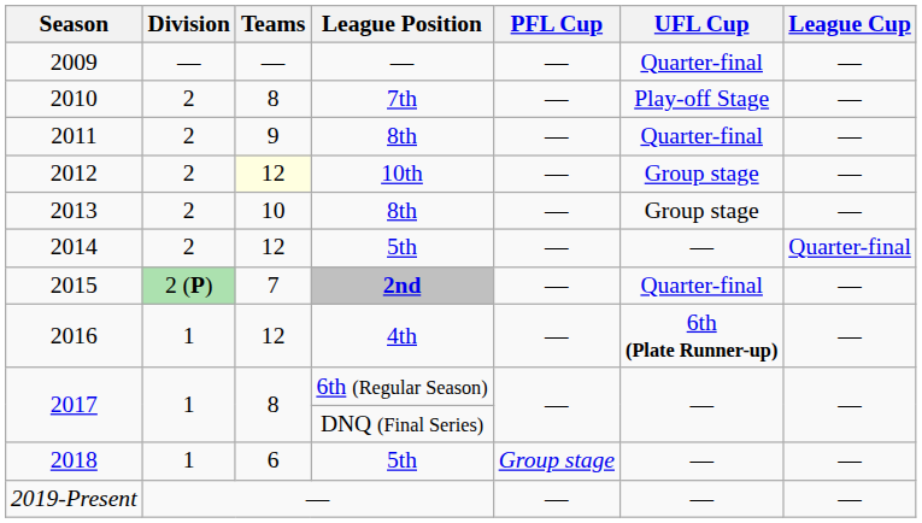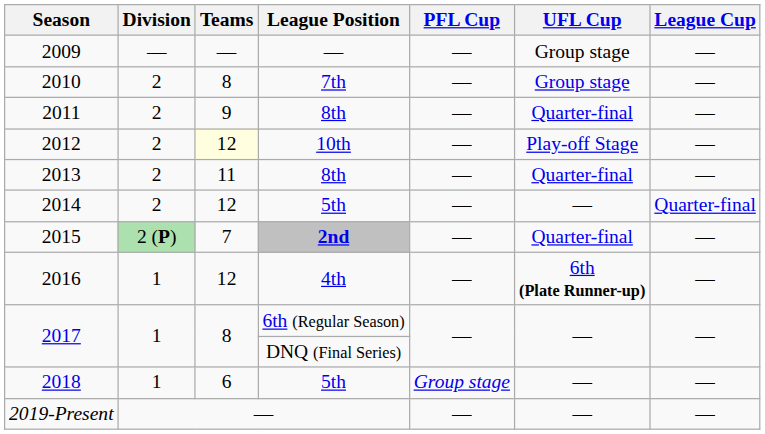2009 | UFL Cup: Quarter-final -> Group stage
2010 | UFL Cup: Play-off Stage -> Group stage
2012 | UFL Cup: Group stage -> Play-off Stage
2013 | Teams: 10 -> 11
2013 | UFL Cup: Group stage -> Quarter-final
